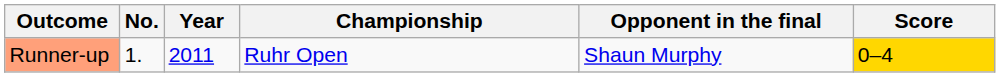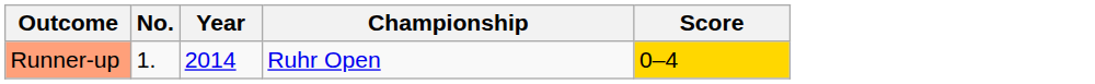- column: Opponent in the final | Shaun Murphy
Runner-up | Year: 2011 -> 2014
